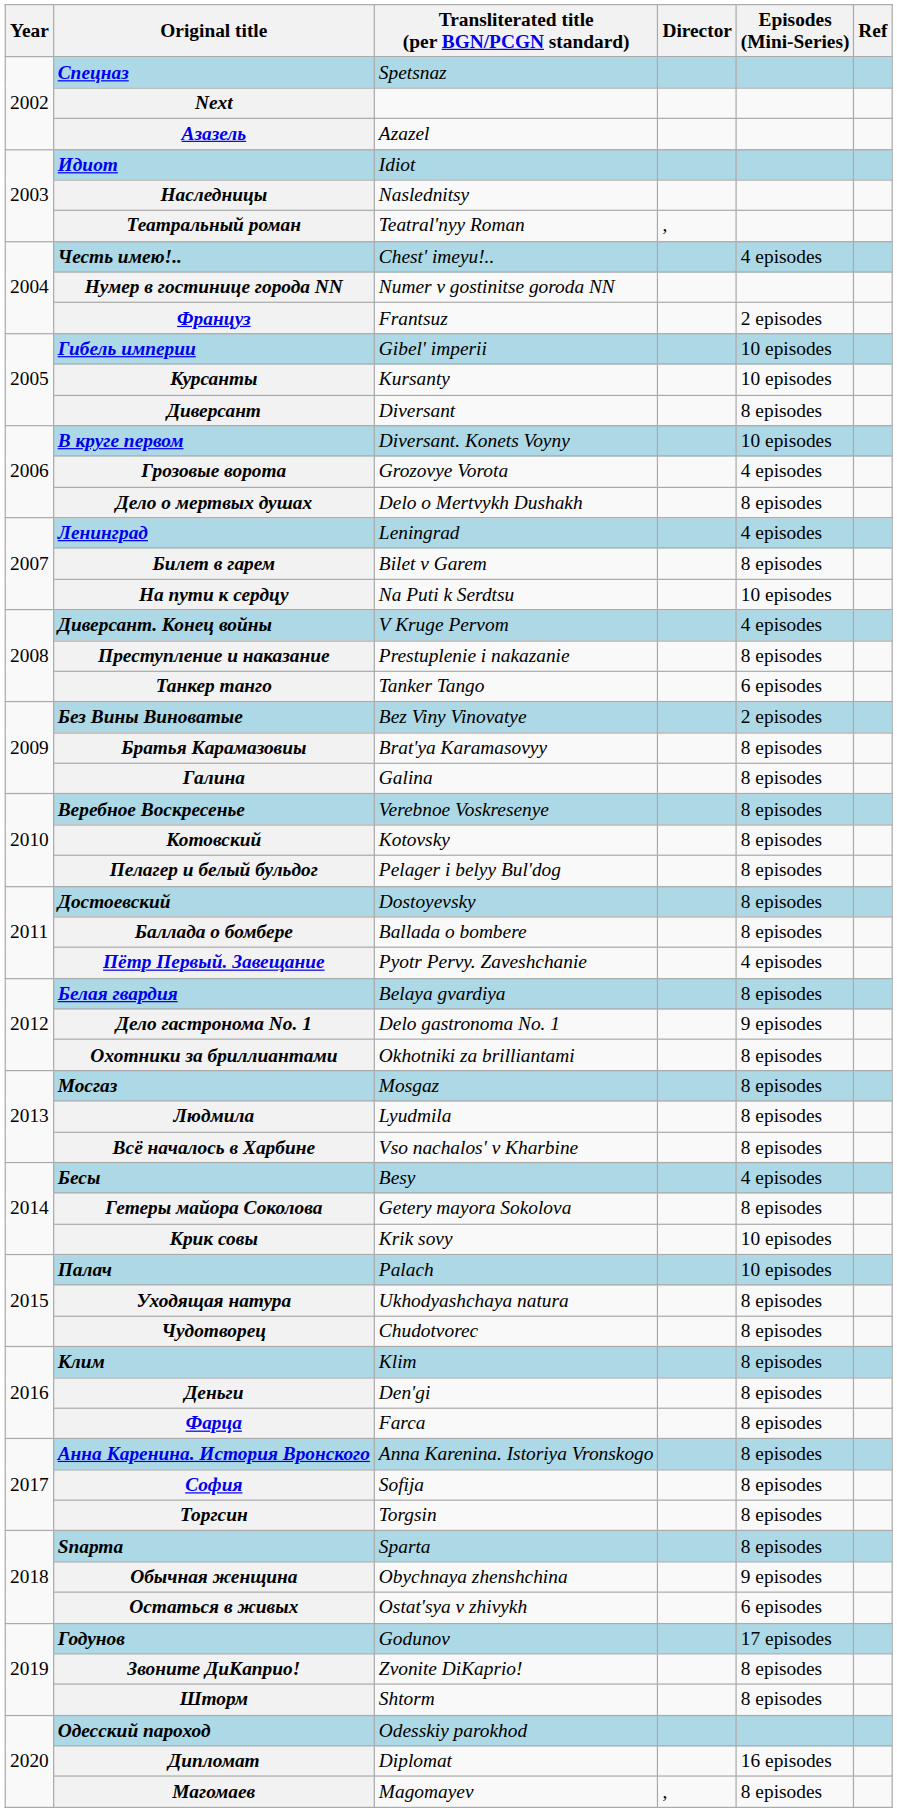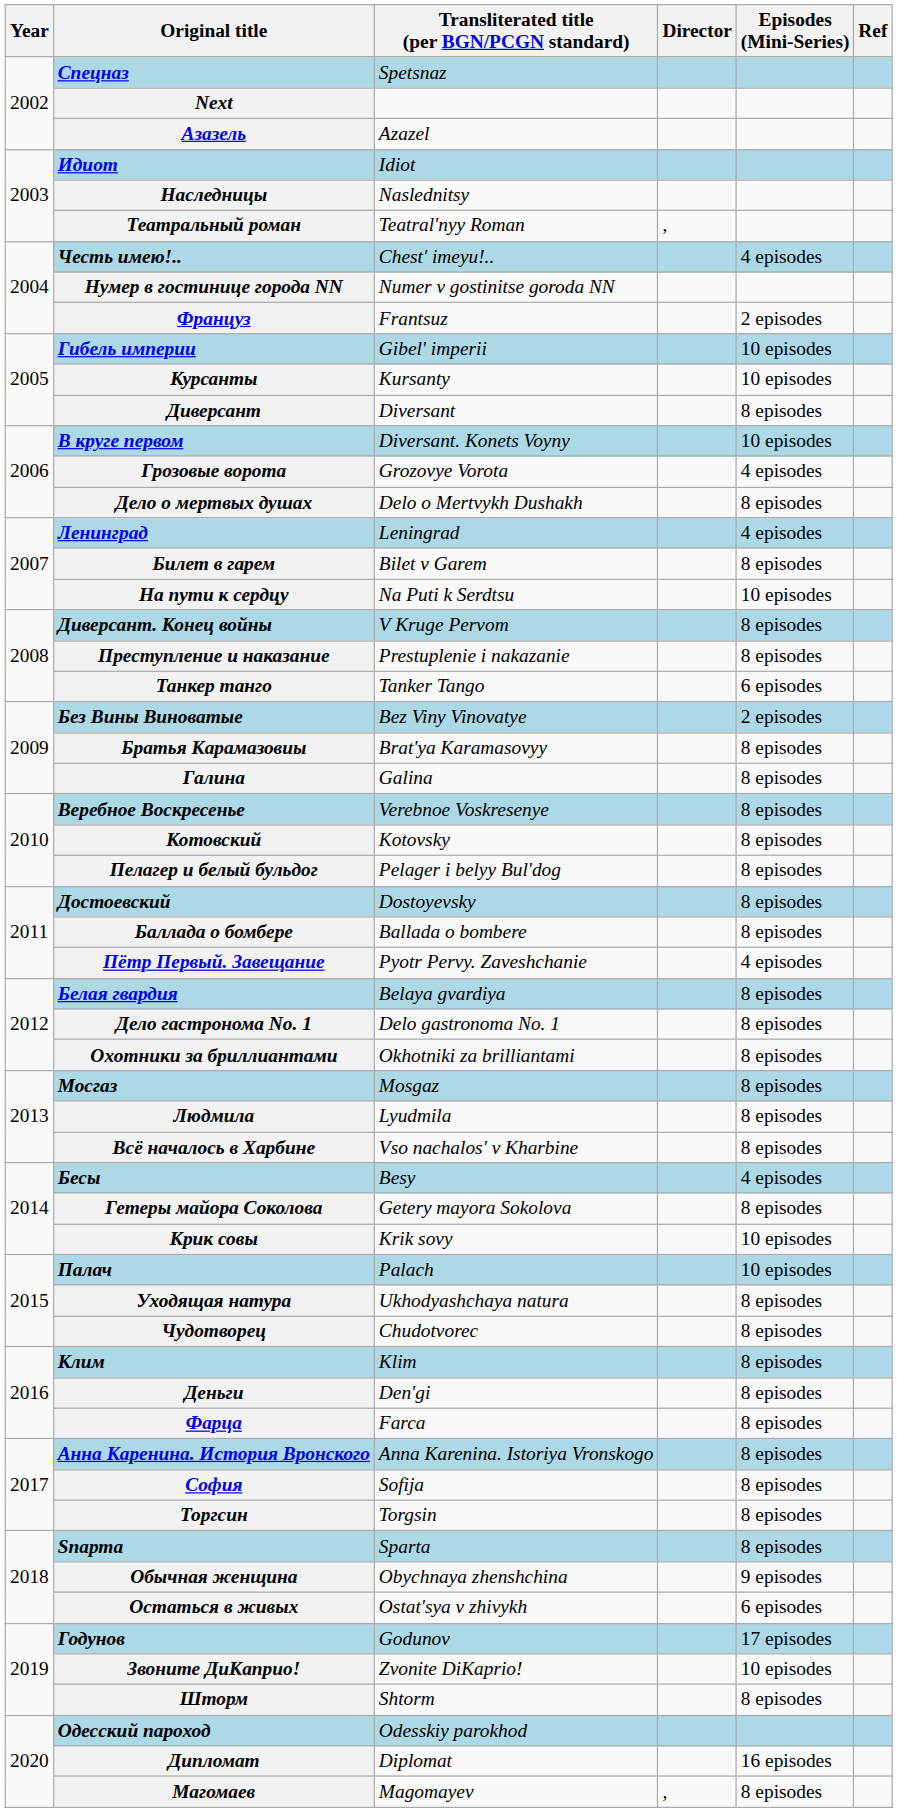Диверсант. Конец войны | Episodes (Mini-Series): 4 episodes -> 8 episodes
Дело гастронома No. 1 | Episodes (Mini-Series): 9 episodes -> 8 episodes
Звоните ДиКаприо! | Episodes (Mini-Series): 8 episodes -> 10 episodes
